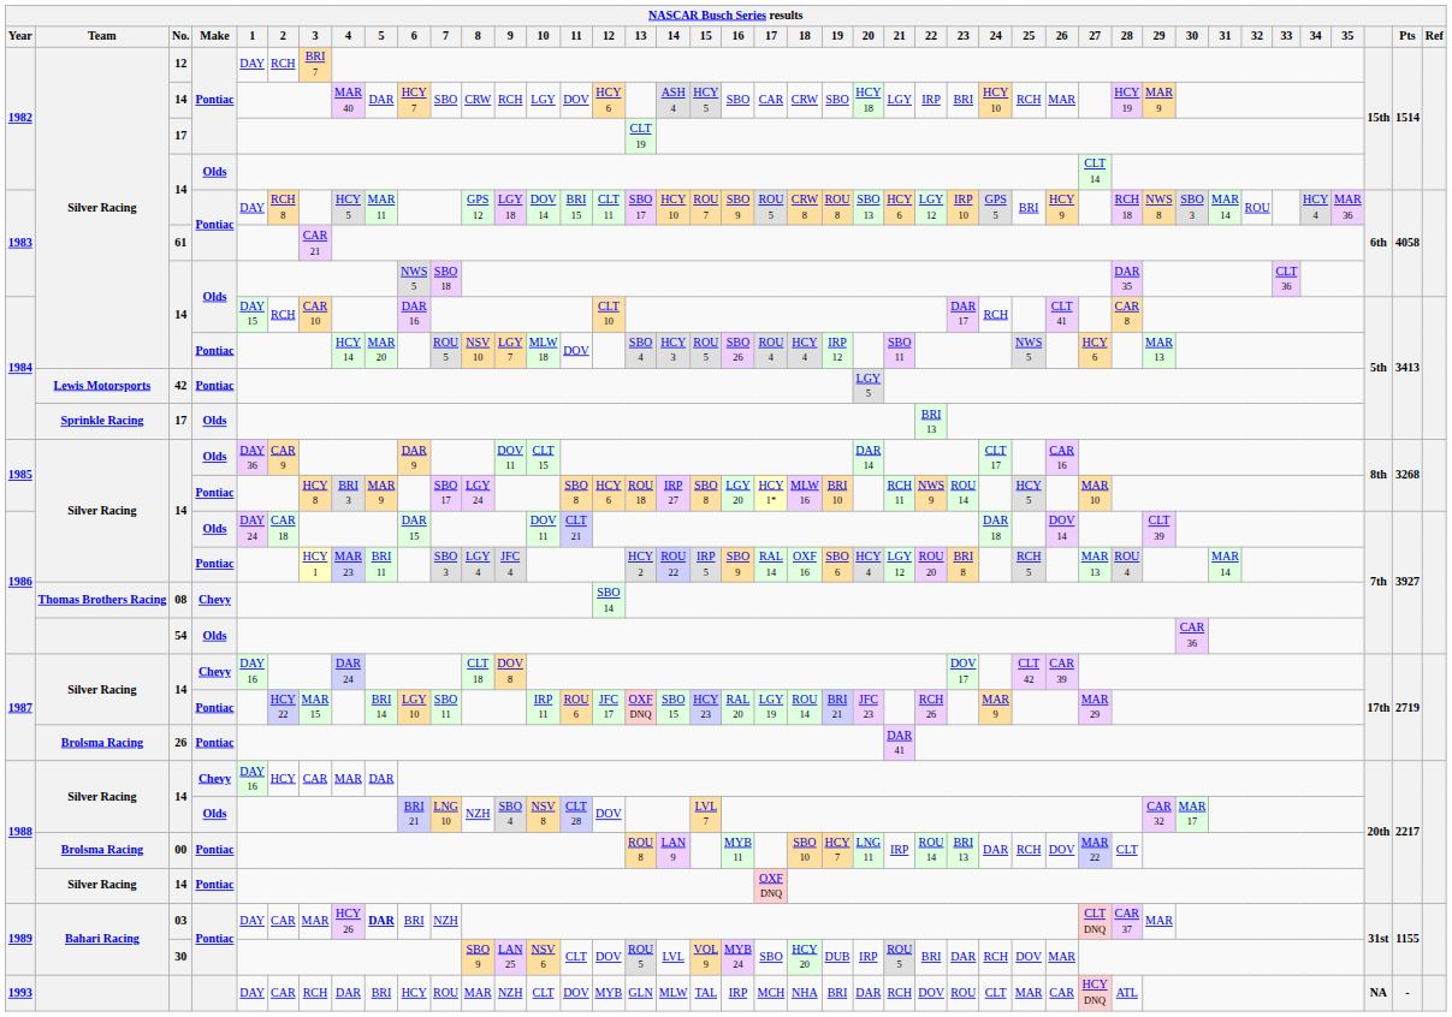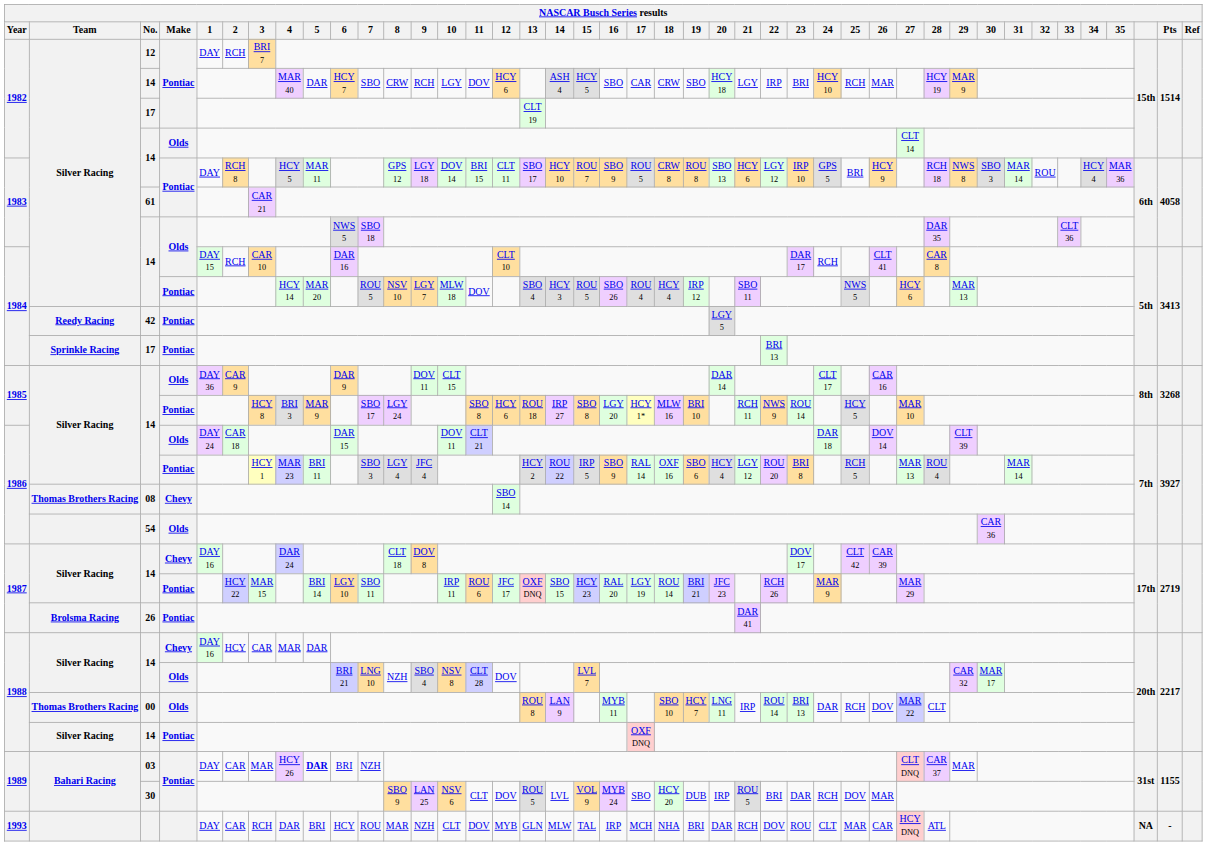42 | Team: Lewis Motorsports -> Reedy Racing
1984 / 17 | Make: Olds -> Pontiac
00 | Team: Brolsma Racing -> Thomas Brothers Racing
00 | Make: Pontiac -> Olds
